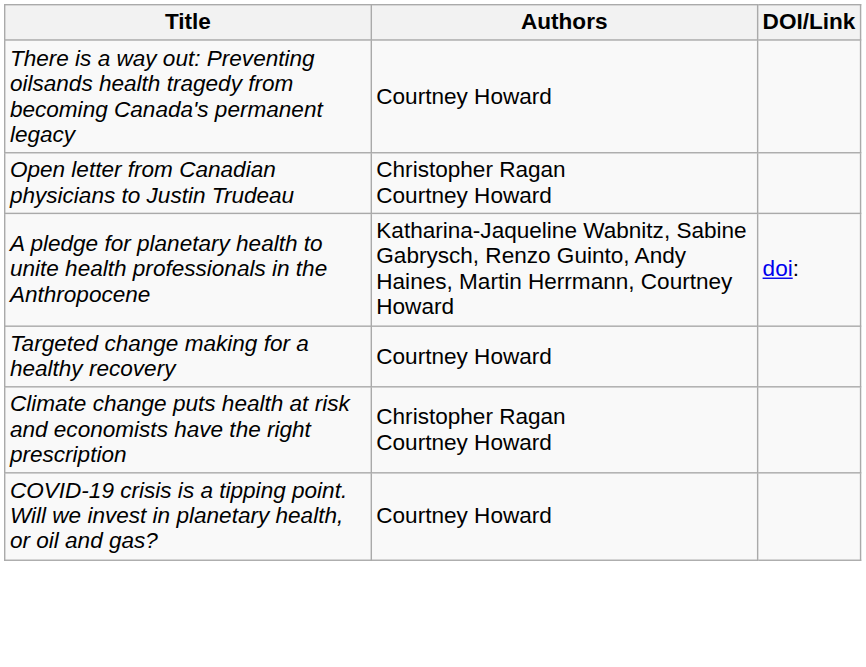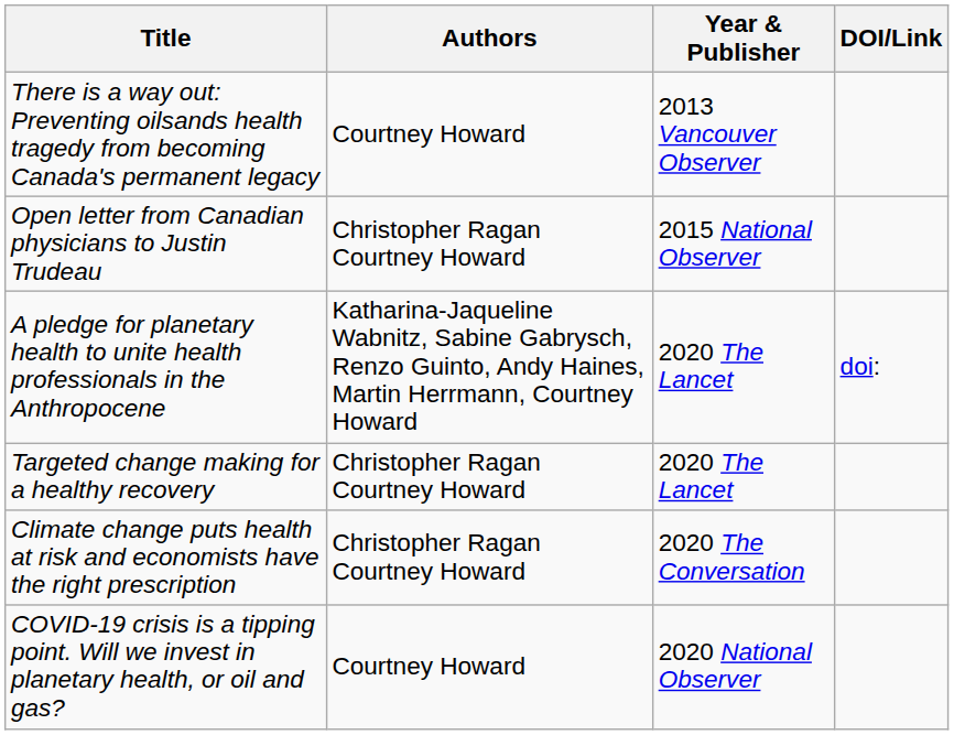+ column: Year & Publisher | 2013 Vancouver Observer | 2015 National Observer | 2020 The Lancet | 2020 The Lancet | 2020 The Conversation | 2020 National Observer
Targeted change making for a healthy recovery | Authors: Courtney Howard -> Christopher Ragan Courtney Howard
